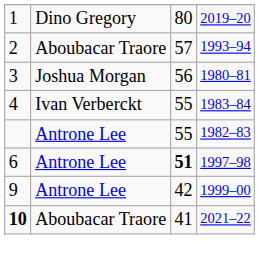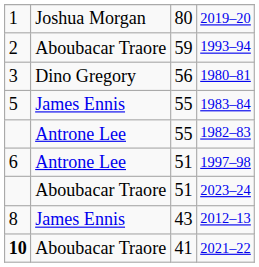2019–20 | column 2: Dino Gregory -> Joshua Morgan
1993–94 | column 3: 57 -> 59
1980–81 | column 2: Joshua Morgan -> Dino Gregory
1983–84 | column 1: 4 -> 5
1983–84 | column 2: Ivan Verberckt -> James Ennis
1997–98 | column 3: bold -> normal
+ row: Aboubacar Traore | 51 | 2023–24
+ row: 8 | James Ennis | 43 | 2012–13
- row: 9 | Antrone Lee | 42 | 1999–00
